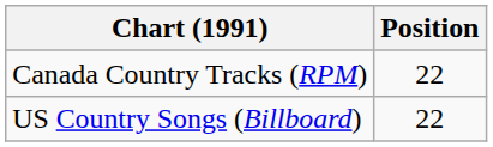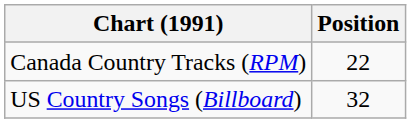US Country Songs (Billboard) | Position: 22 -> 32
